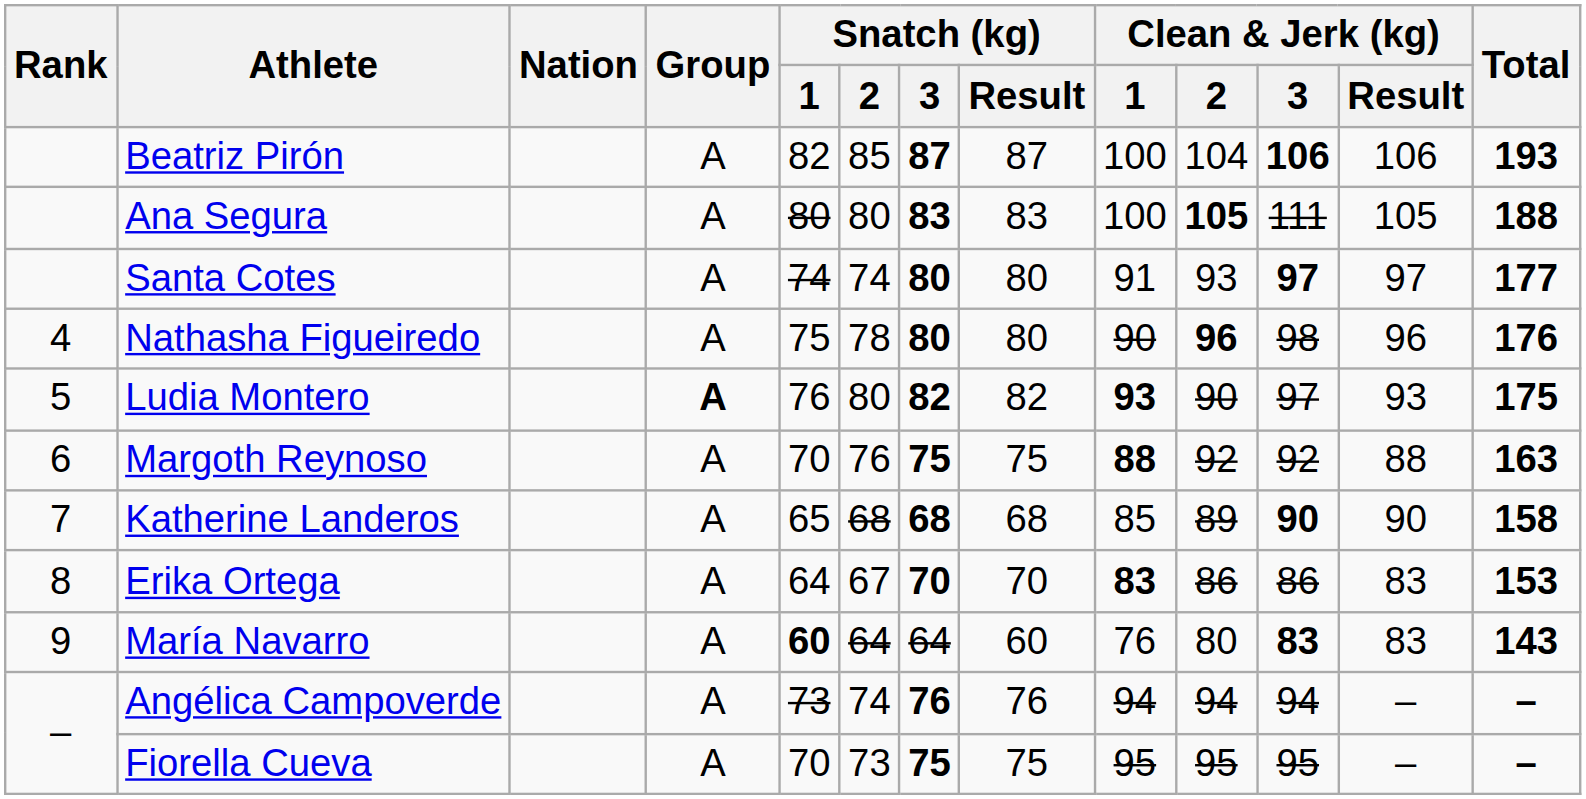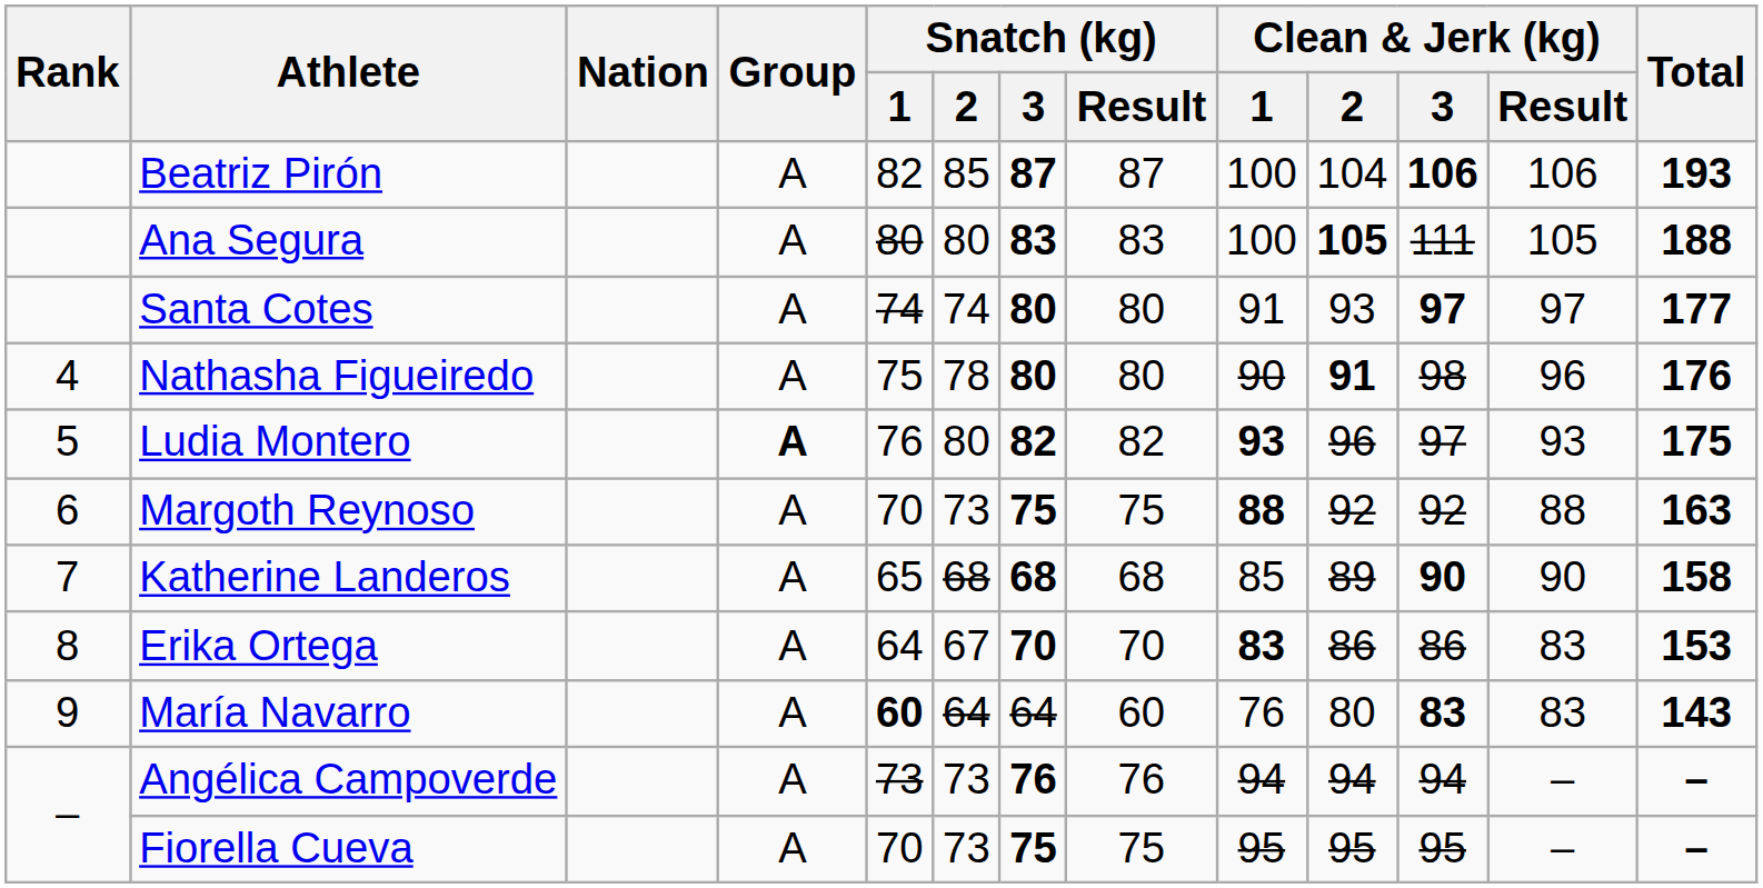Nathasha Figueiredo | Clean & Jerk (kg) / 2: 96 -> 91
Ludia Montero | Clean & Jerk (kg) / 2: 90 -> 96
Margoth Reynoso | Snatch (kg) / 2: 76 -> 73
Angélica Campoverde | Snatch (kg) / 2: 74 -> 73
